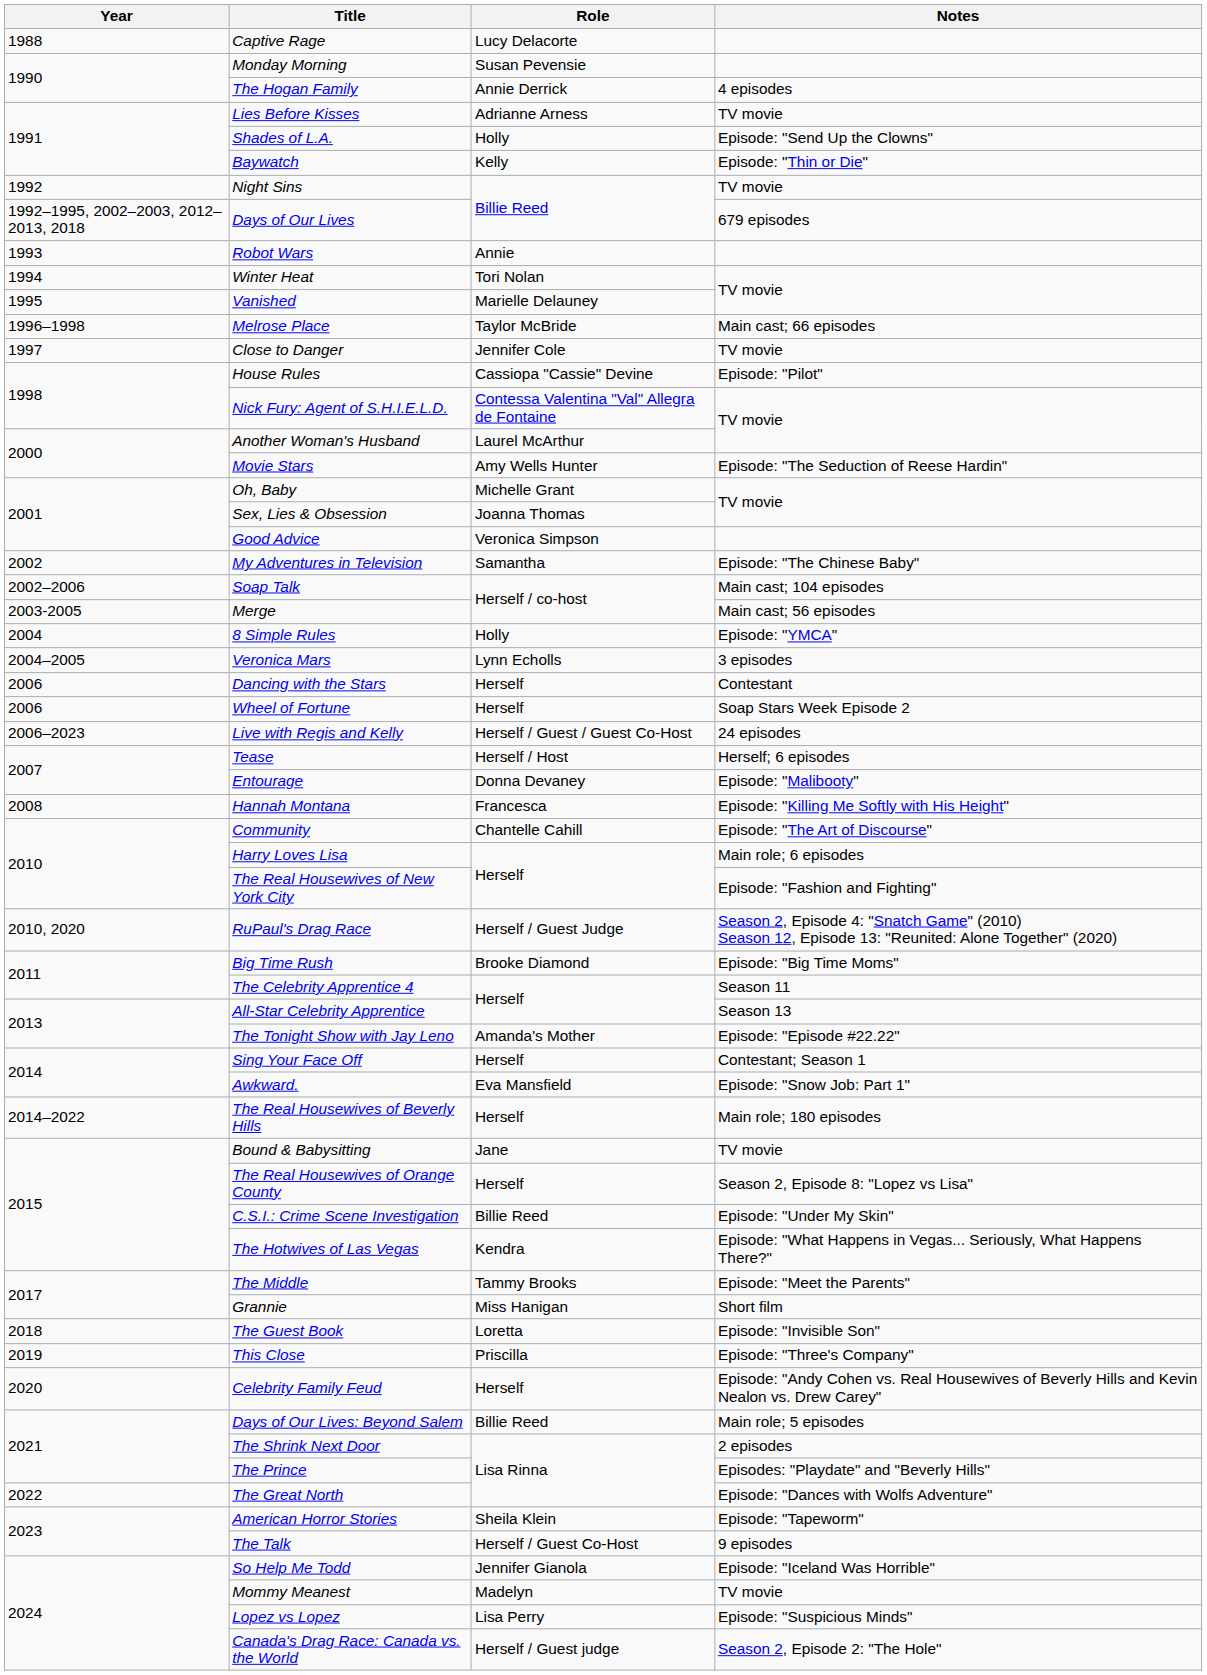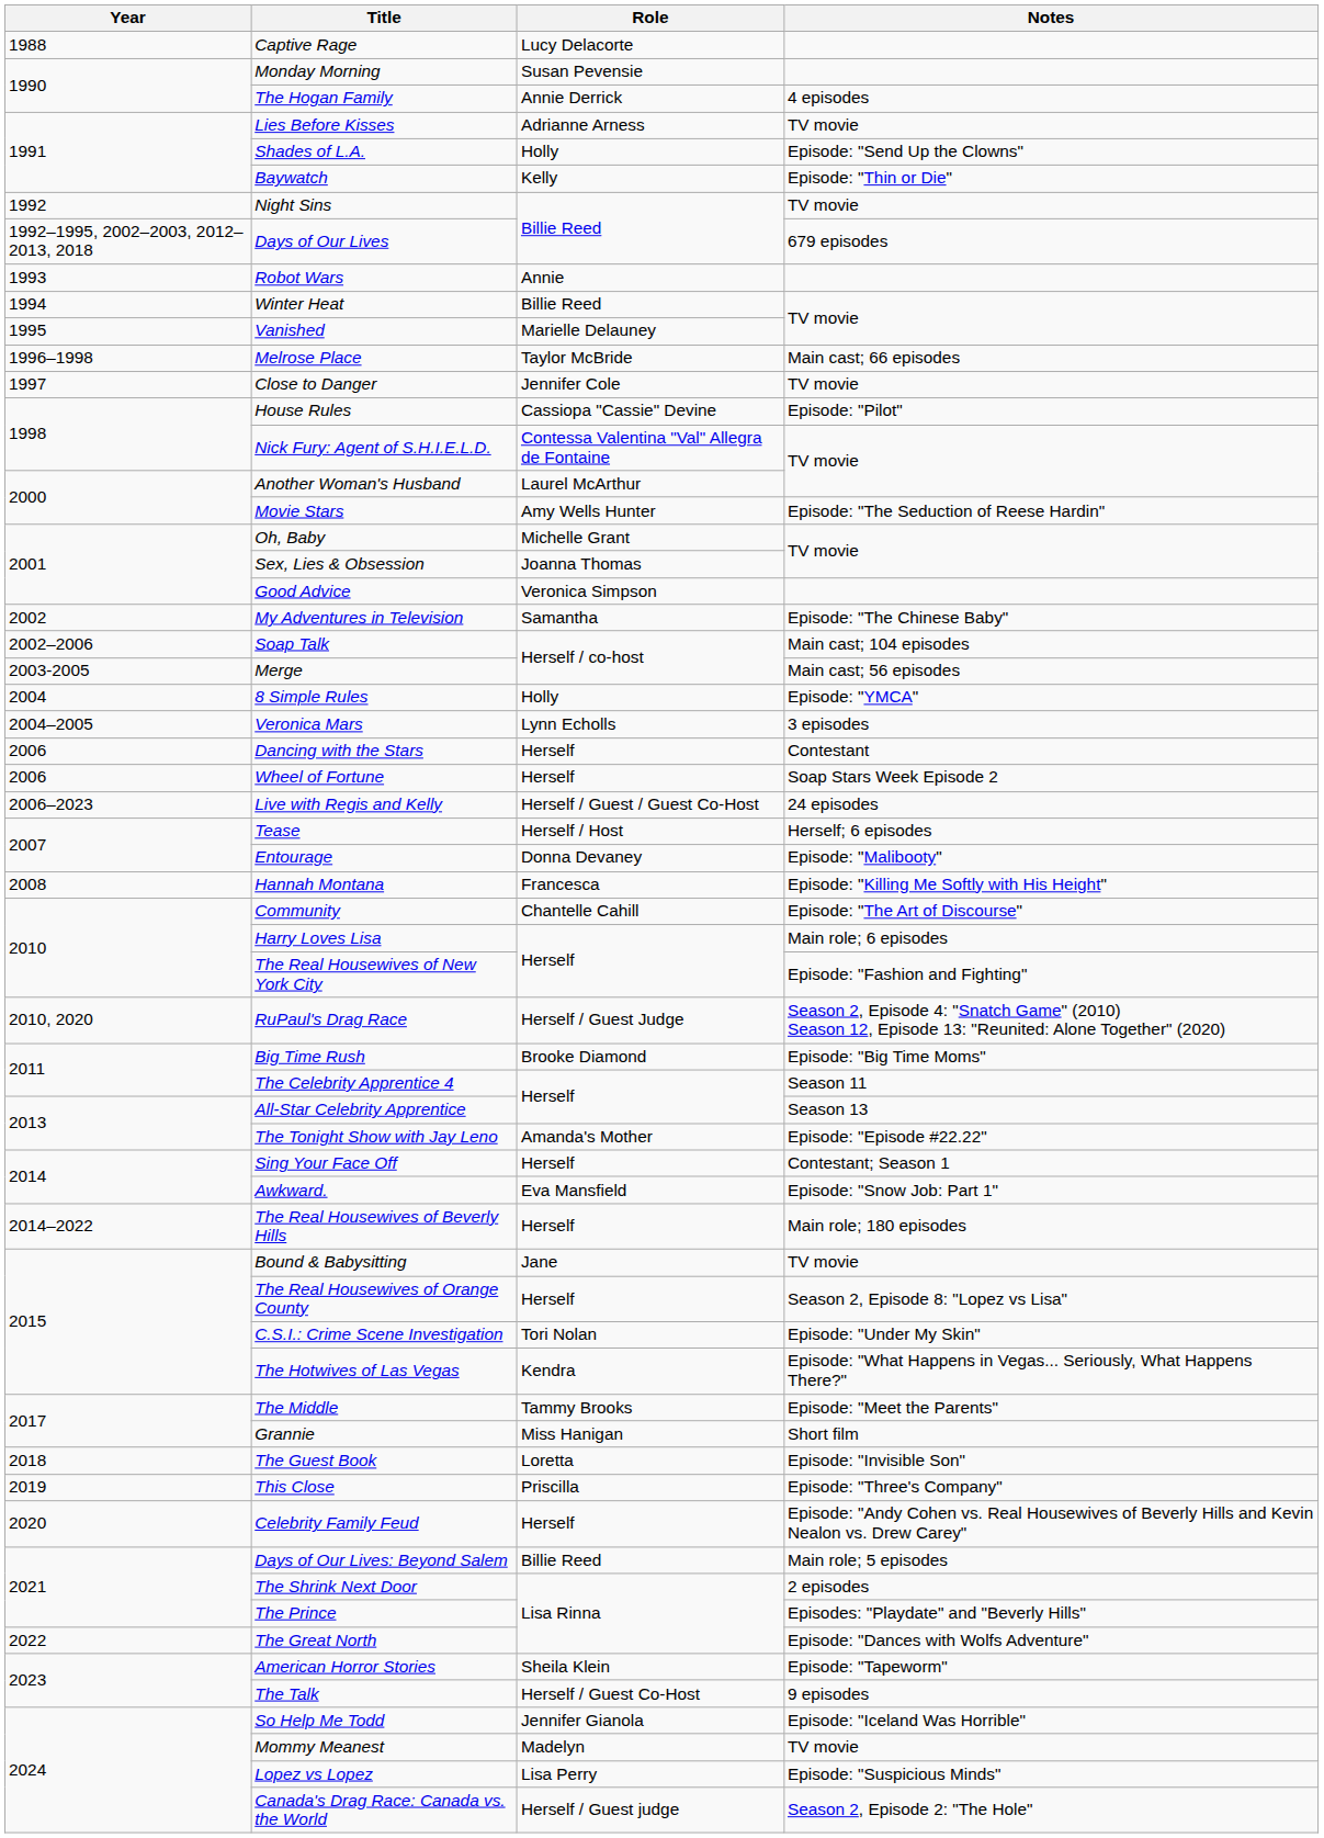Winter Heat | Role: Tori Nolan -> Billie Reed
C.S.I.: Crime Scene Investigation | Role: Billie Reed -> Tori Nolan
